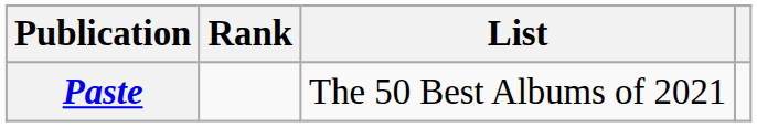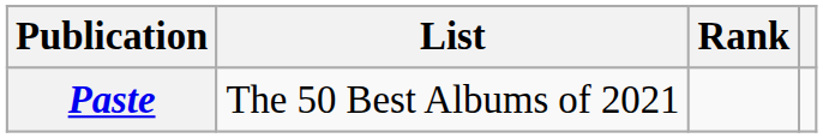columns swapped: List <-> Rank
